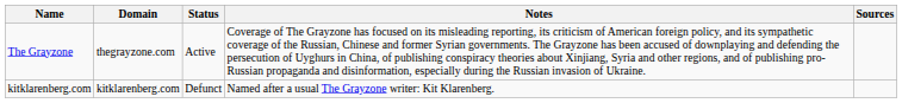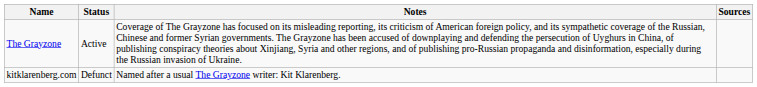- column: Domain | thegrayzone.com | kitklarenberg.com
